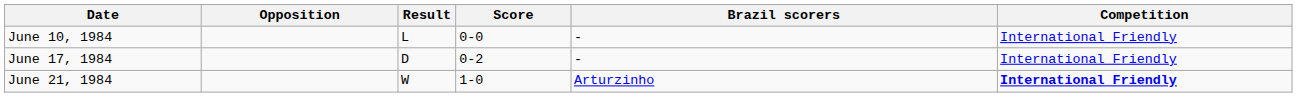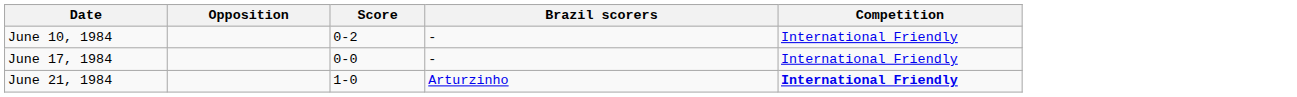- column: Result | L | D | W
June 10, 1984 | Score: 0-0 -> 0-2
June 17, 1984 | Score: 0-2 -> 0-0
